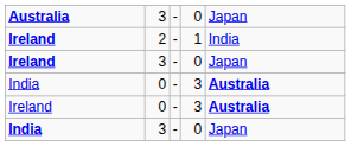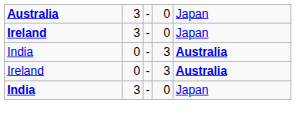- row: Ireland | 2 | - | 1 | India
